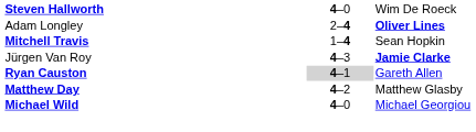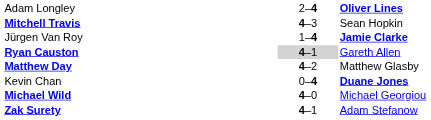- row: Steven Hallworth | 4–0 | Wim De Roeck
Mitchell Travis | column 2: 1–4 -> 4–3
Jürgen Van Roy | column 2: 4–3 -> 1–4
+ row: Kevin Chan | 0–4 | Duane Jones
+ row: Zak Surety | 4–1 | Adam Stefanow
